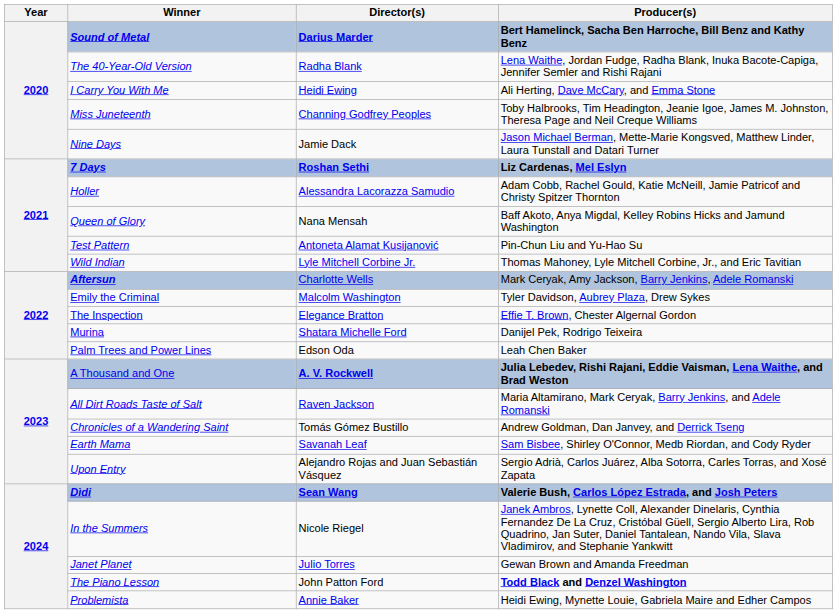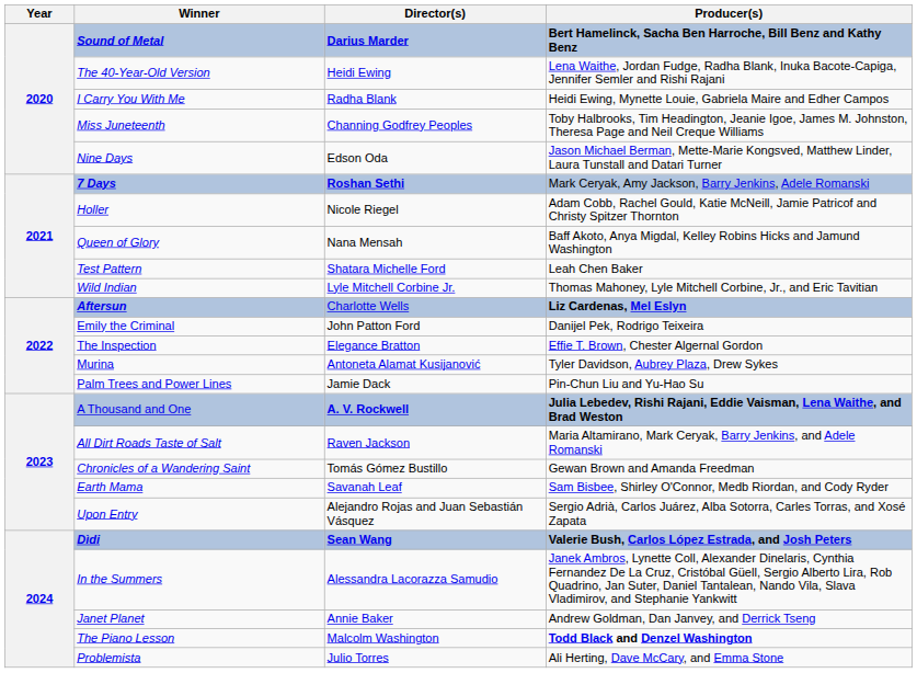The 40-Year-Old Version | Director(s): Radha Blank -> Heidi Ewing
I Carry You With Me | Director(s): Heidi Ewing -> Radha Blank
I Carry You With Me | Producer(s): Ali Herting, Dave McCary, and Emma Stone -> Heidi Ewing, Mynette Louie, Gabriela Maire and Edher Campos
Nine Days | Director(s): Jamie Dack -> Edson Oda
7 Days | Producer(s): Liz Cardenas, Mel Eslyn -> Mark Ceryak, Amy Jackson, Barry Jenkins, Adele Romanski
Holler | Director(s): Alessandra Lacorazza Samudio -> Nicole Riegel
Test Pattern | Director(s): Antoneta Alamat Kusijanović -> Shatara Michelle Ford
Test Pattern | Producer(s): Pin-Chun Liu and Yu-Hao Su -> Leah Chen Baker
Aftersun | Producer(s): Mark Ceryak, Amy Jackson, Barry Jenkins, Adele Romanski -> Liz Cardenas, Mel Eslyn
Emily the Criminal | Director(s): Malcolm Washington -> John Patton Ford
Emily the Criminal | Producer(s): Tyler Davidson, Aubrey Plaza, Drew Sykes -> Danijel Pek, Rodrigo Teixeira
Murina | Director(s): Shatara Michelle Ford -> Antoneta Alamat Kusijanović
Murina | Producer(s): Danijel Pek, Rodrigo Teixeira -> Tyler Davidson, Aubrey Plaza, Drew Sykes
Palm Trees and Power Lines | Director(s): Edson Oda -> Jamie Dack
Palm Trees and Power Lines | Producer(s): Leah Chen Baker -> Pin-Chun Liu and Yu-Hao Su
Chronicles of a Wandering Saint | Producer(s): Andrew Goldman, Dan Janvey, and Derrick Tseng -> Gewan Brown and Amanda Freedman
In the Summers | Director(s): Nicole Riegel -> Alessandra Lacorazza Samudio
Janet Planet | Director(s): Julio Torres -> Annie Baker
Janet Planet | Producer(s): Gewan Brown and Amanda Freedman -> Andrew Goldman, Dan Janvey, and Derrick Tseng
The Piano Lesson | Director(s): John Patton Ford -> Malcolm Washington
Problemista | Director(s): Annie Baker -> Julio Torres
Problemista | Producer(s): Heidi Ewing, Mynette Louie, Gabriela Maire and Edher Campos -> Ali Herting, Dave McCary, and Emma Stone
